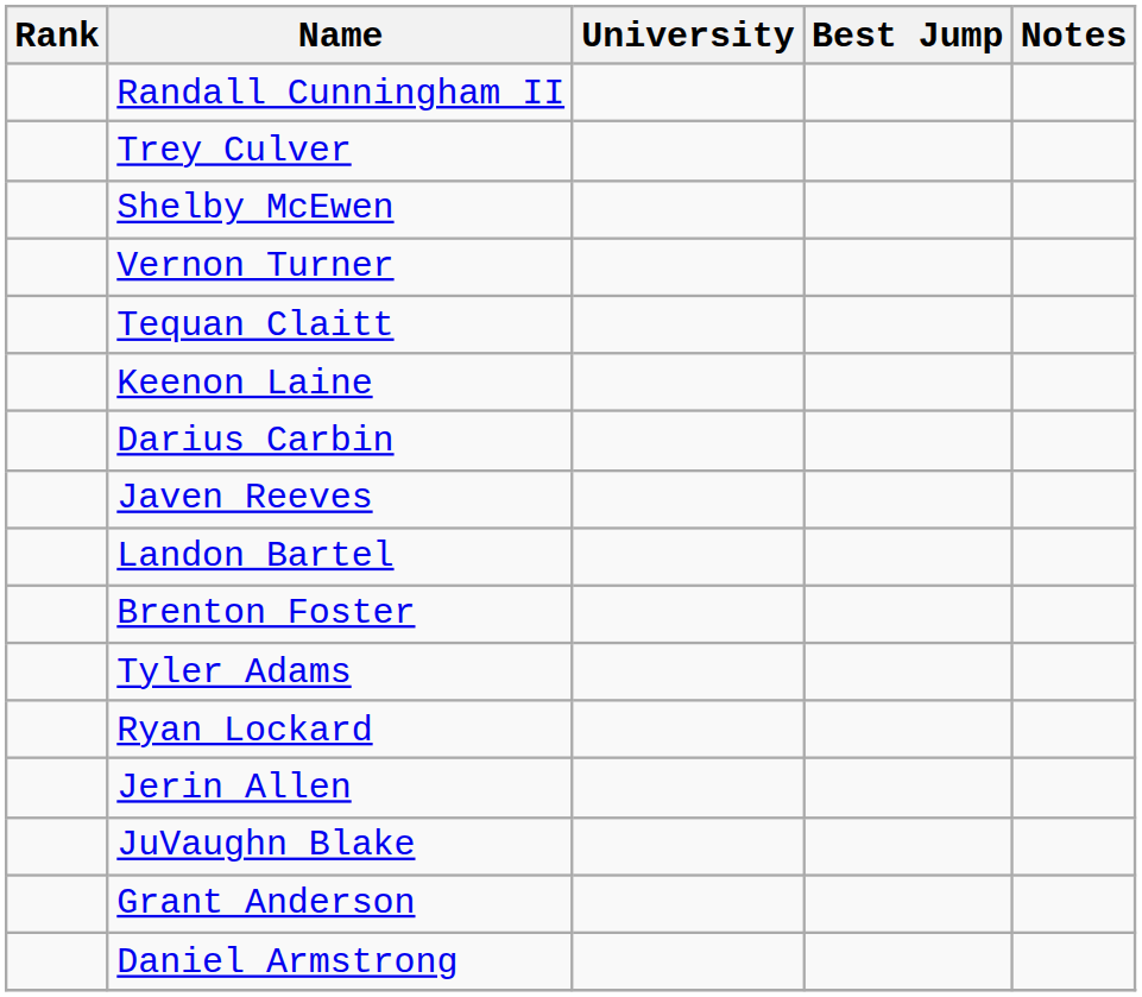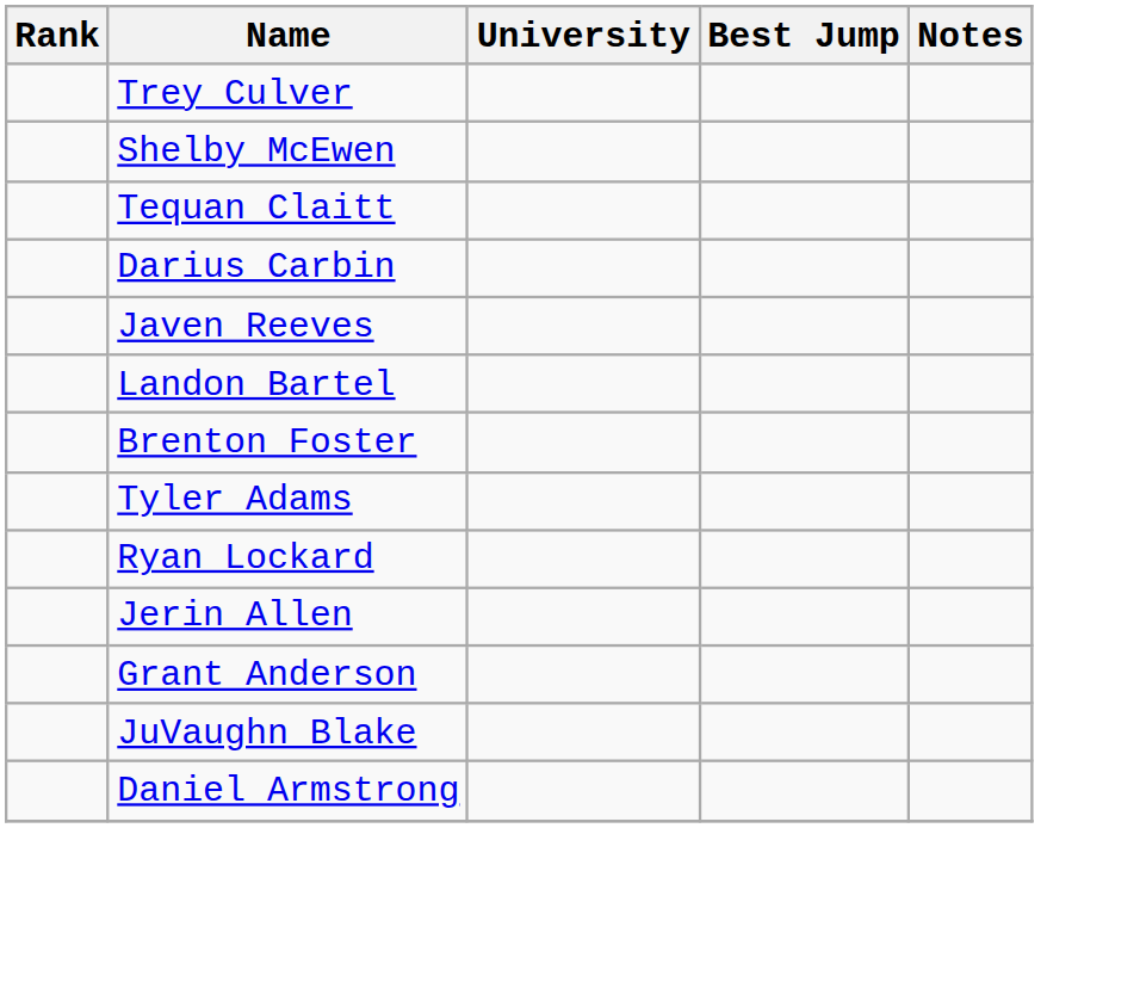- row: Randall Cunningham II
- row: Vernon Turner
- row: Keenon Laine
rows swapped: JuVaughn Blake <-> Grant Anderson
